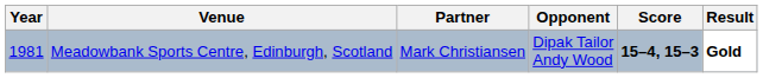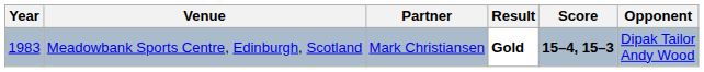columns swapped: Opponent <-> Result
Meadowbank Sports Centre, Edinburgh, Scotland | Year: 1981 -> 1983
